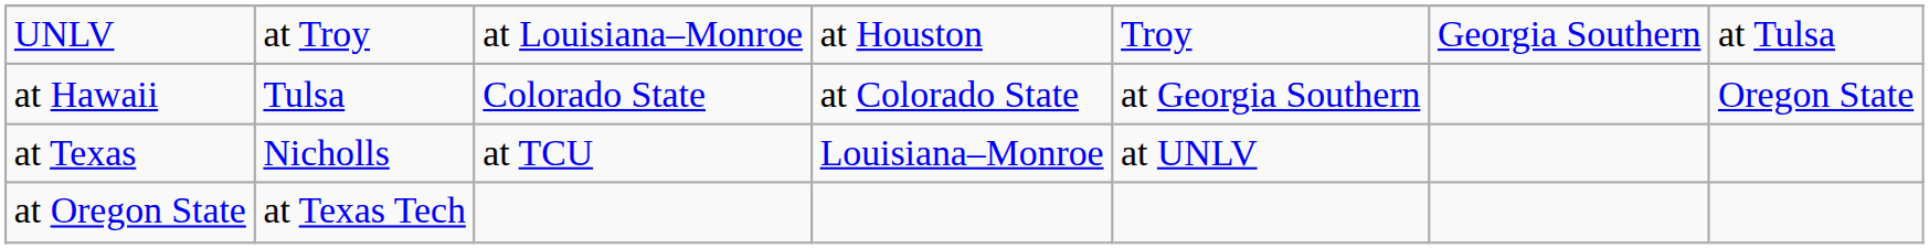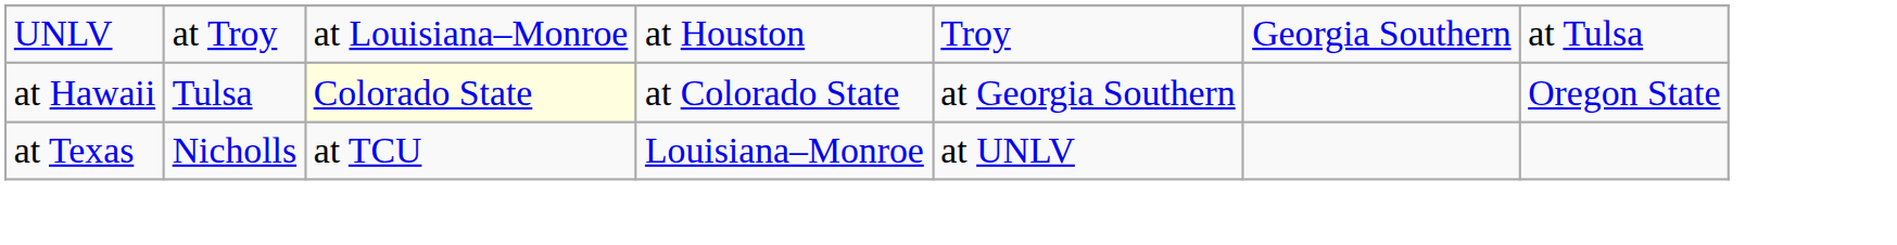at Hawaii | column 3: no background -> lightyellow background
- row: at Oregon State | at Texas Tech
